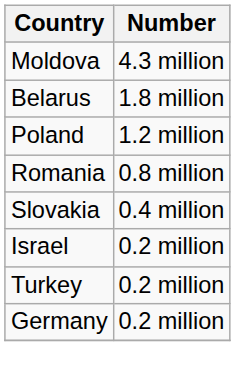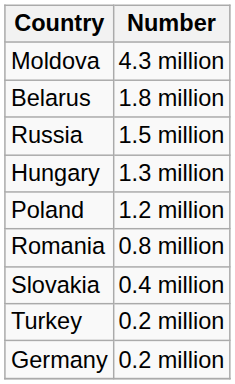+ row: Russia | 1.5 million
+ row: Hungary | 1.3 million
- row: Israel | 0.2 million
